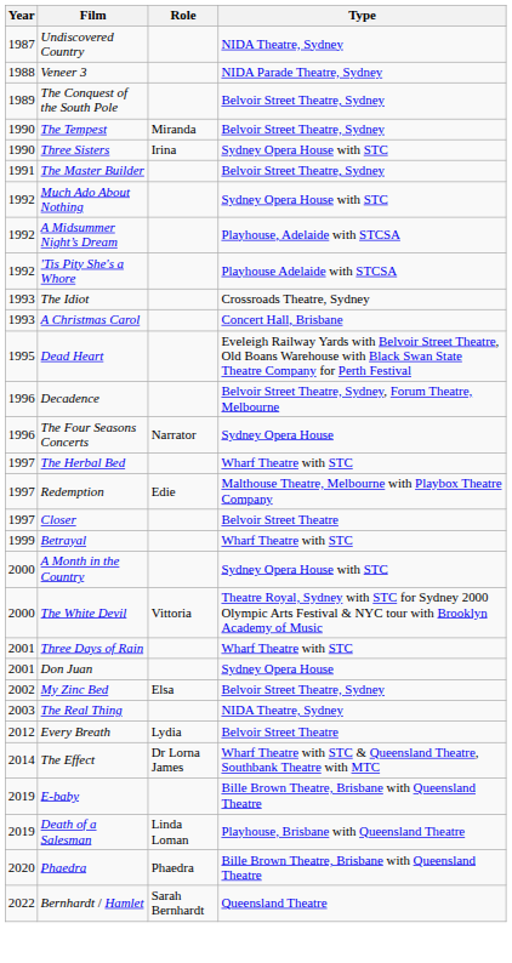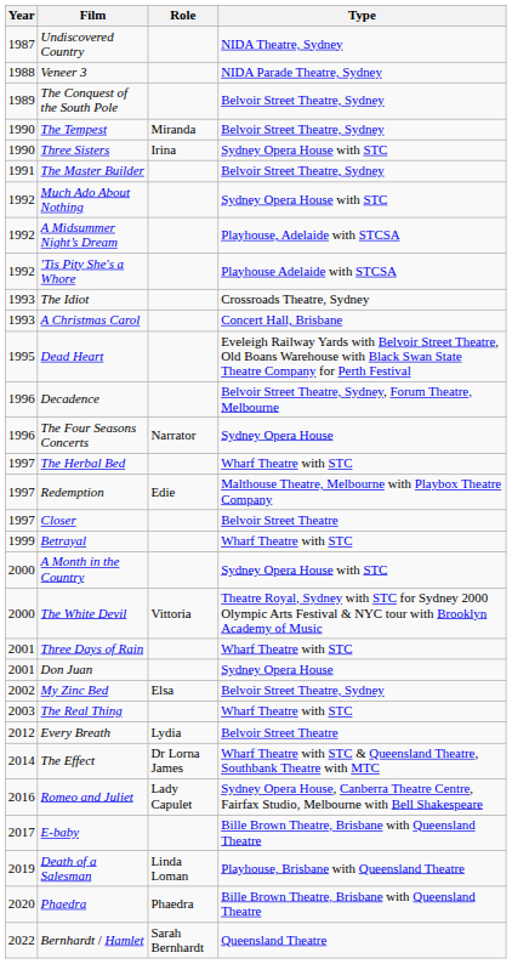The Real Thing | Type: NIDA Theatre, Sydney -> Wharf Theatre with STC
+ row: 2016 | Romeo and Juliet | Lady Capulet | Sydney Opera House, Canberra Theatre Centre, Fairfax Studio, Melbourne with Bell Shakespeare
E-baby | Year: 2019 -> 2017
